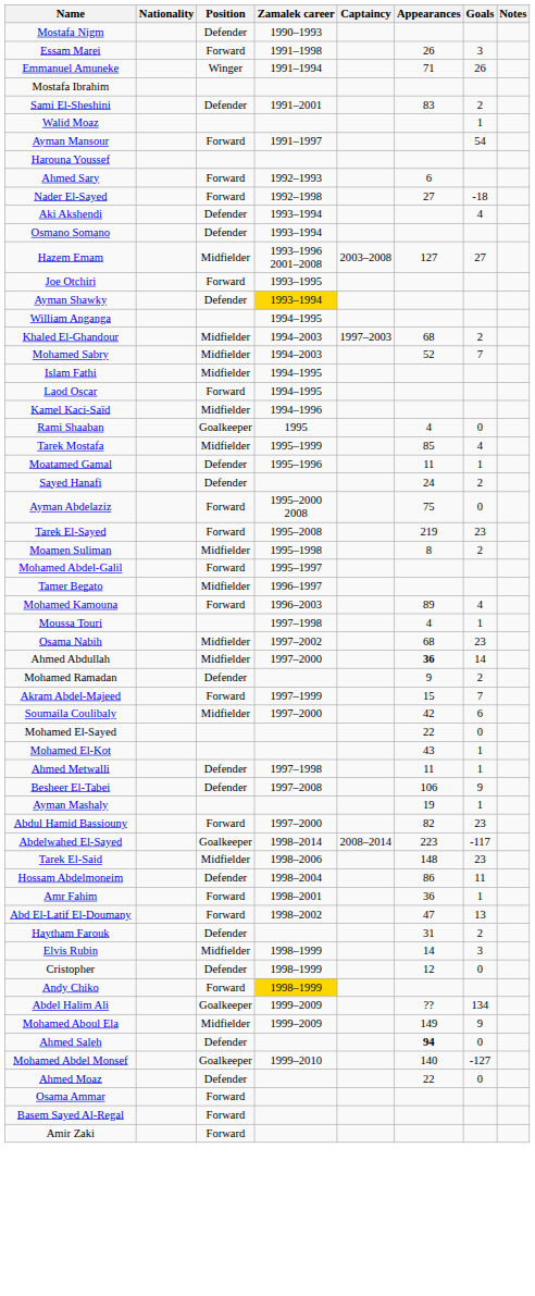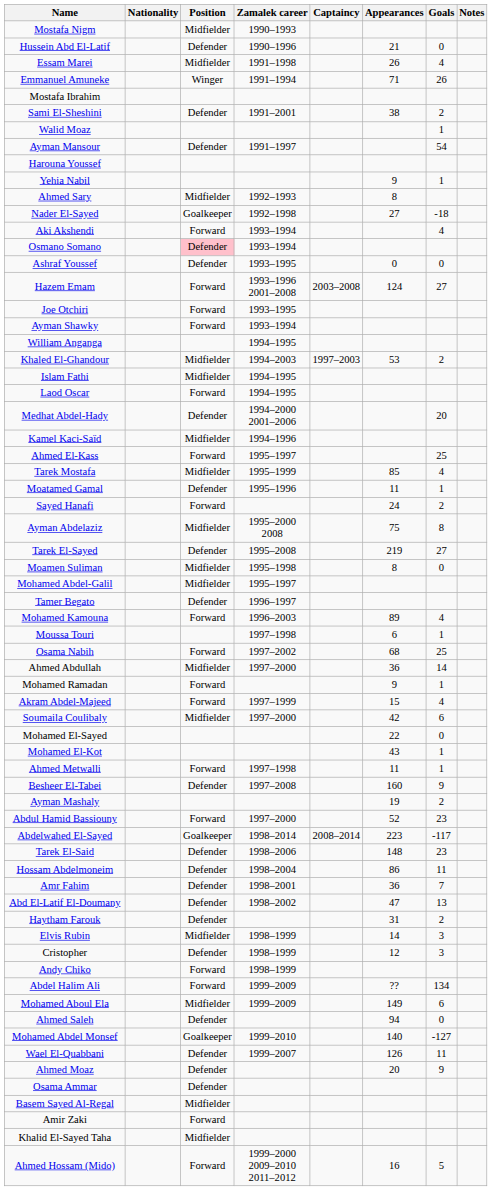Mostafa Nigm | Position: Defender -> Midfielder
+ row: Hussein Abd El-Latif | Defender | 1990–1996 | 21 | 0
Essam Marei | Position: Forward -> Midfielder
Essam Marei | Goals: 3 -> 4
Sami El-Sheshini | Appearances: 83 -> 38
Ayman Mansour | Position: Forward -> Defender
+ row: Yehia Nabil | 9 | 1
Ahmed Sary | Position: Forward -> Midfielder
Ahmed Sary | Appearances: 6 -> 8
Nader El-Sayed | Position: Forward -> Goalkeeper
Aki Akshendi | Position: Defender -> Forward
Osmano Somano | Position: no background -> pink background
+ row: Ashraf Youssef | Defender | 1993–1995 | 0 | 0
Hazem Emam | Position: Midfielder -> Forward
Hazem Emam | Appearances: 127 -> 124
Ayman Shawky | Position: Defender -> Forward
Ayman Shawky | Zamalek career: gold background -> no background
Khaled El-Ghandour | Appearances: 68 -> 53
- row: Mohamed Sabry | Midfielder | 1994–2003 | 52 | 7
+ row: Medhat Abdel-Hady | Defender | 1994–2000 2001–2006 | 20
+ row: Ahmed El-Kass | Forward | 1995–1997 | 25
- row: Rami Shaaban | Goalkeeper | 1995 | 4 | 0
Sayed Hanafi | Position: Defender -> Forward
Ayman Abdelaziz | Position: Forward -> Midfielder
Ayman Abdelaziz | Goals: 0 -> 8
Tarek El-Sayed | Position: Forward -> Defender
Tarek El-Sayed | Goals: 23 -> 27
Moamen Suliman | Goals: 2 -> 0
Mohamed Abdel-Galil | Position: Forward -> Midfielder
Tamer Begato | Position: Midfielder -> Defender
Moussa Touri | Appearances: 4 -> 6
Osama Nabih | Position: Midfielder -> Forward
Osama Nabih | Goals: 23 -> 25
Ahmed Abdullah | Appearances: bold -> normal
Mohamed Ramadan | Position: Defender -> Forward
Mohamed Ramadan | Goals: 2 -> 1
Akram Abdel-Majeed | Goals: 7 -> 4
Ahmed Metwalli | Position: Defender -> Forward
Besheer El-Tabei | Appearances: 106 -> 160
Ayman Mashaly | Goals: 1 -> 2
Abdul Hamid Bassiouny | Appearances: 82 -> 52
Tarek El-Said | Position: Midfielder -> Defender
Amr Fahim | Position: Forward -> Defender
Amr Fahim | Goals: 1 -> 7
Abd El-Latif El-Doumany | Position: Forward -> Defender
Cristopher | Goals: 0 -> 3
Andy Chiko | Zamalek career: gold background -> no background
Abdel Halim Ali | Position: Goalkeeper -> Forward
Mohamed Aboul Ela | Goals: 9 -> 6
Ahmed Saleh | Appearances: bold -> normal
+ row: Wael El-Quabbani | Defender | 1999–2007 | 126 | 11
Ahmed Moaz | Appearances: 22 -> 20
Ahmed Moaz | Goals: 0 -> 9
Osama Ammar | Position: Forward -> Defender
Basem Sayed Al-Regal | Position: Forward -> Midfielder
+ row: Khalid El-Sayed Taha | Midfielder
+ row: Ahmed Hossam (Mido) | Forward | 1999–2000 2009–2010 2011–2012 | 16 | 5
